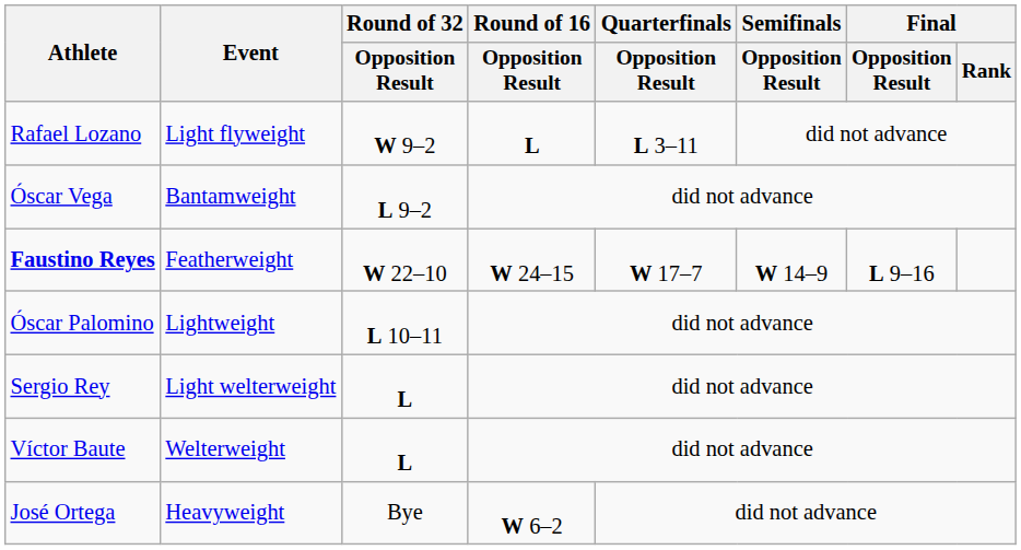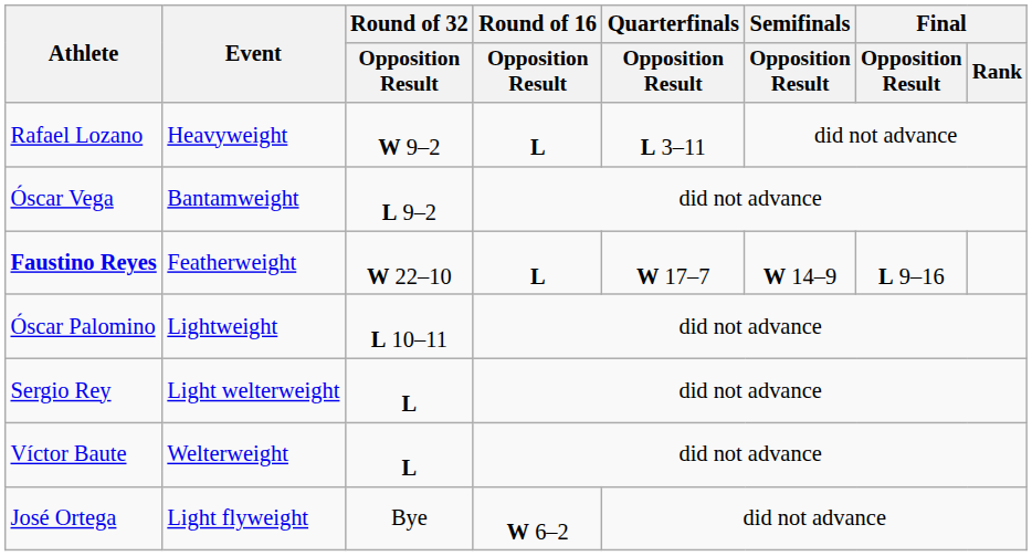Rafael Lozano | Event: Light flyweight -> Heavyweight
Faustino Reyes | Round of 16 / Opposition Result: W 24–15 -> L
José Ortega | Event: Heavyweight -> Light flyweight
